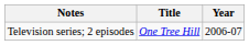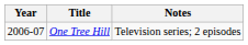columns swapped: Year <-> Notes
